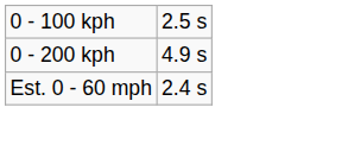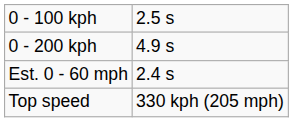+ row: Top speed | 330 kph (205 mph)
